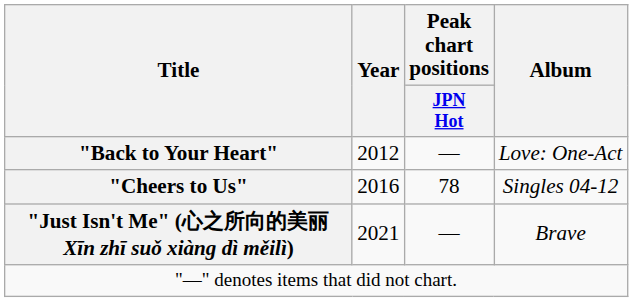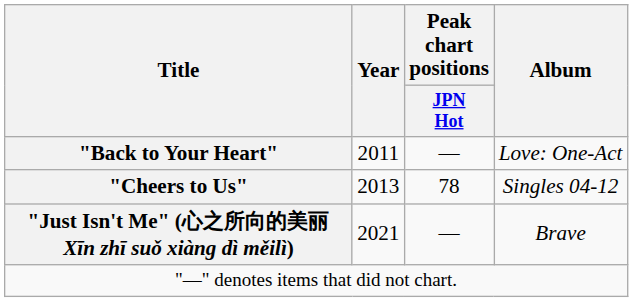"Back to Your Heart" | Year: 2012 -> 2011
"Cheers to Us" | Year: 2016 -> 2013
